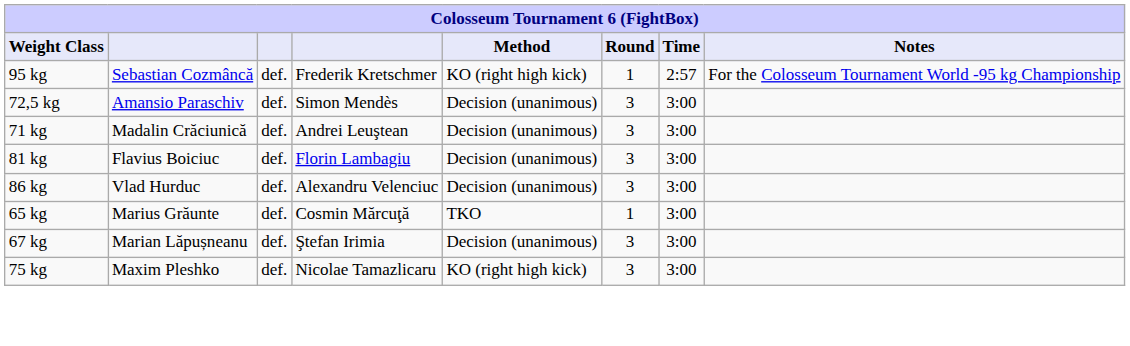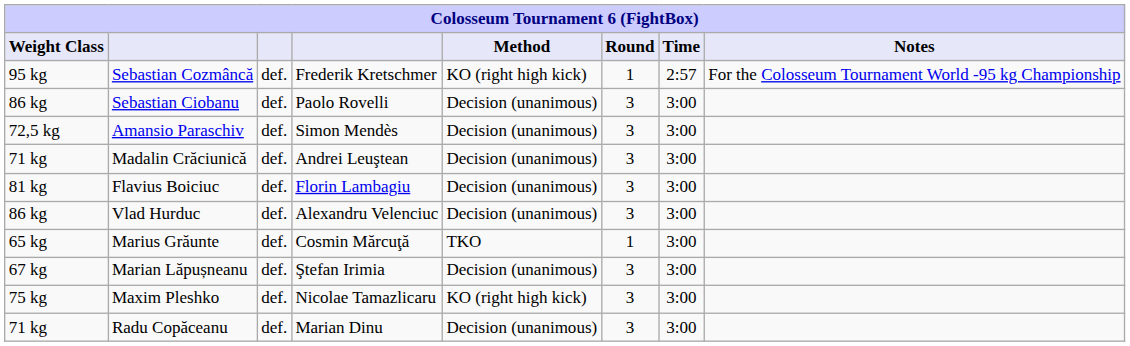+ row: 86 kg | Sebastian Ciobanu | def. | Paolo Rovelli | Decision (unanimous) | 3 | 3:00
+ row: 71 kg | Radu Copăceanu | def. | Marian Dinu | Decision (unanimous) | 3 | 3:00
